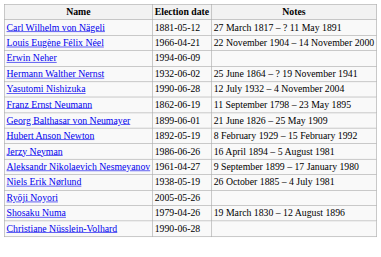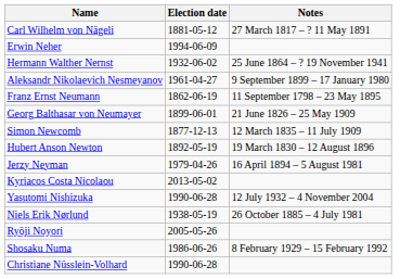- row: Louis Eugène Félix Néel | 1966-04-21 | 22 November 1904 – 14 November 2000
rows swapped: Aleksandr Nikolaevich Nesmeyanov <-> Yasutomi Nishizuka
+ row: Simon Newcomb | 1877-12-13 | 12 March 1835 – 11 July 1909
Hubert Anson Newton | Notes: 8 February 1929 – 15 February 1992 -> 19 March 1830 – 12 August 1896
Jerzy Neyman | Election date: 1986-06-26 -> 1979-04-26
+ row: Kyriacos Costa Nicolaou | 2013-05-02
Shosaku Numa | Election date: 1979-04-26 -> 1986-06-26
Shosaku Numa | Notes: 19 March 1830 – 12 August 1896 -> 8 February 1929 – 15 February 1992
